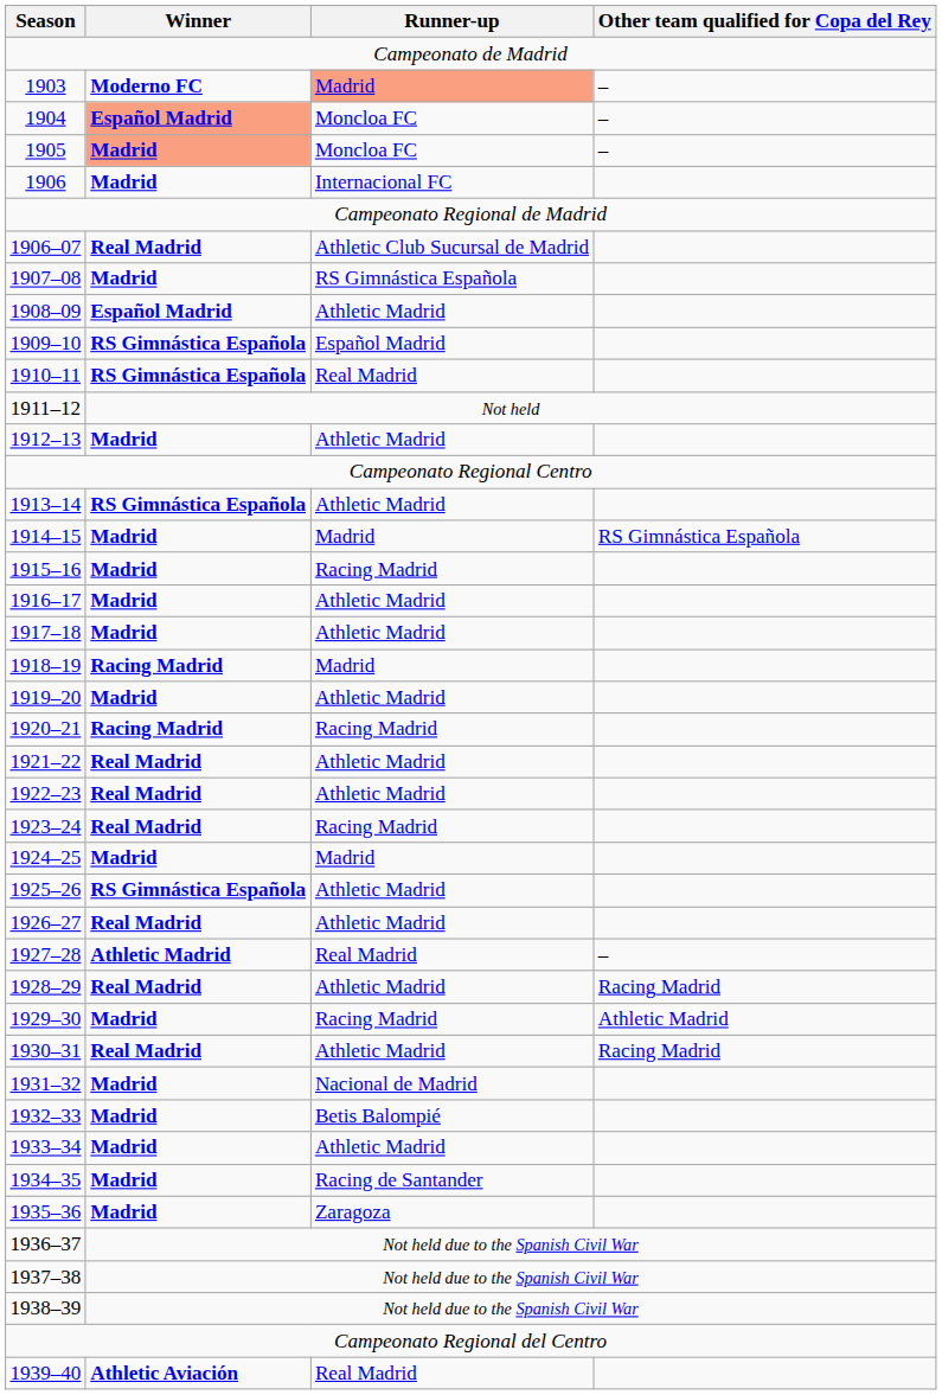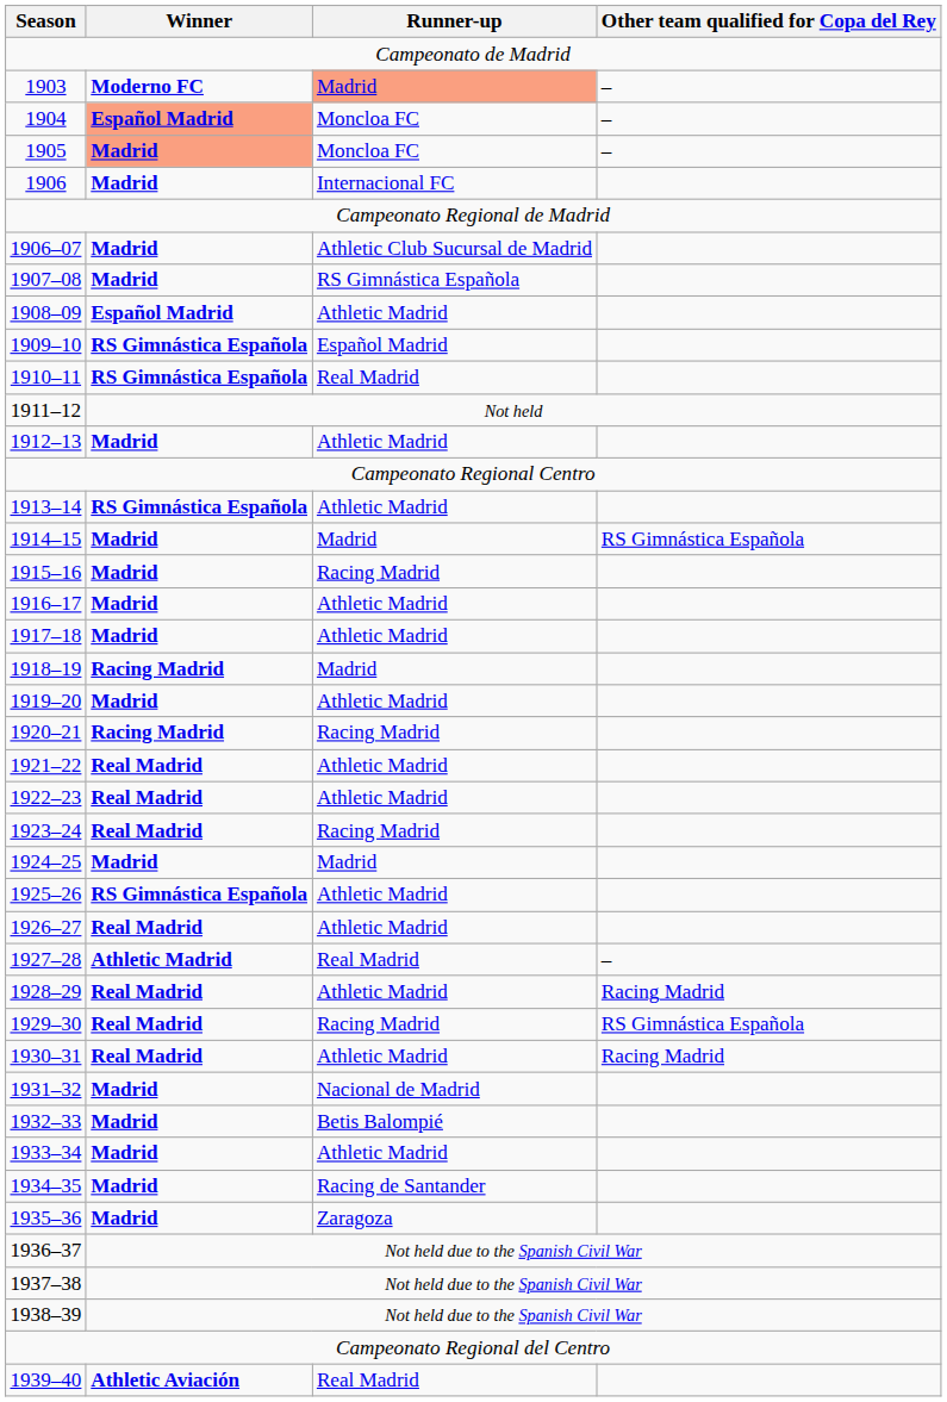1906–07 | Winner: Real Madrid -> Madrid
1929–30 | Winner: Madrid -> Real Madrid
1929–30 | Other team qualified for Copa del Rey: Athletic Madrid -> RS Gimnástica Española
